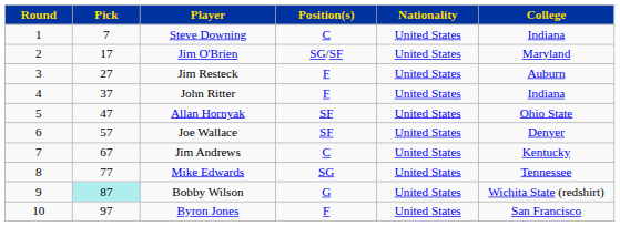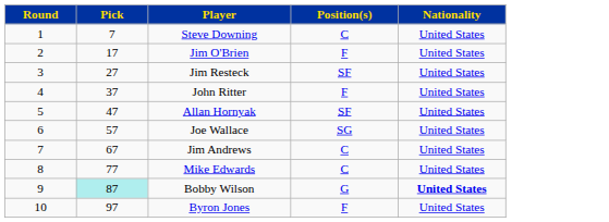- column: College | Indiana | Maryland | Auburn | Indiana | Ohio State | Denver | Kentucky | Tennessee | Wichita State (redshirt) | San Francisco
Jim O'Brien | Position(s): SG/SF -> F
Jim Resteck | Position(s): F -> SF
Joe Wallace | Position(s): SF -> SG
Mike Edwards | Position(s): SG -> C
Bobby Wilson | Nationality: normal -> bold
